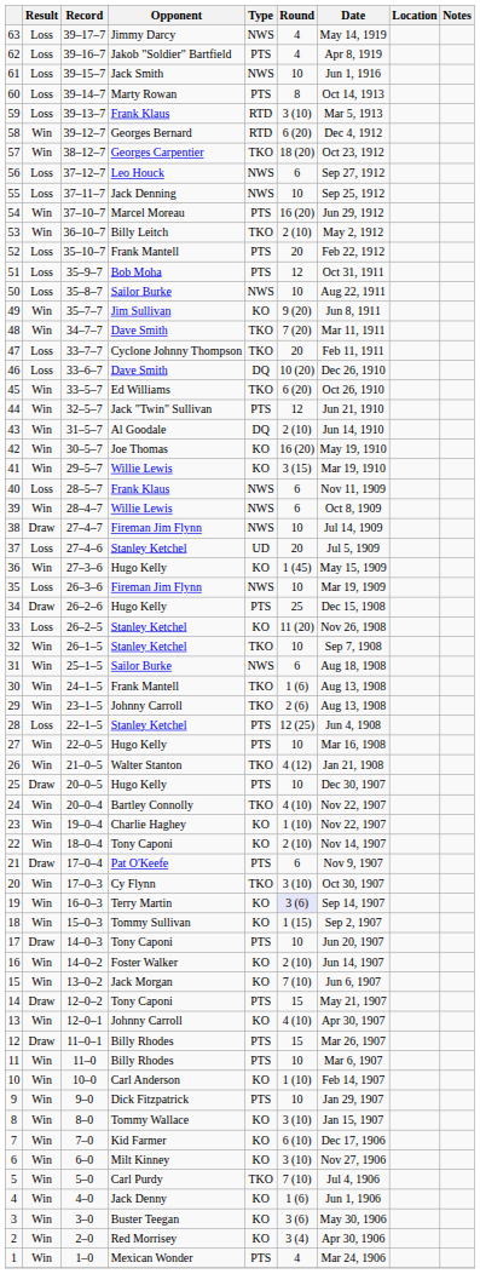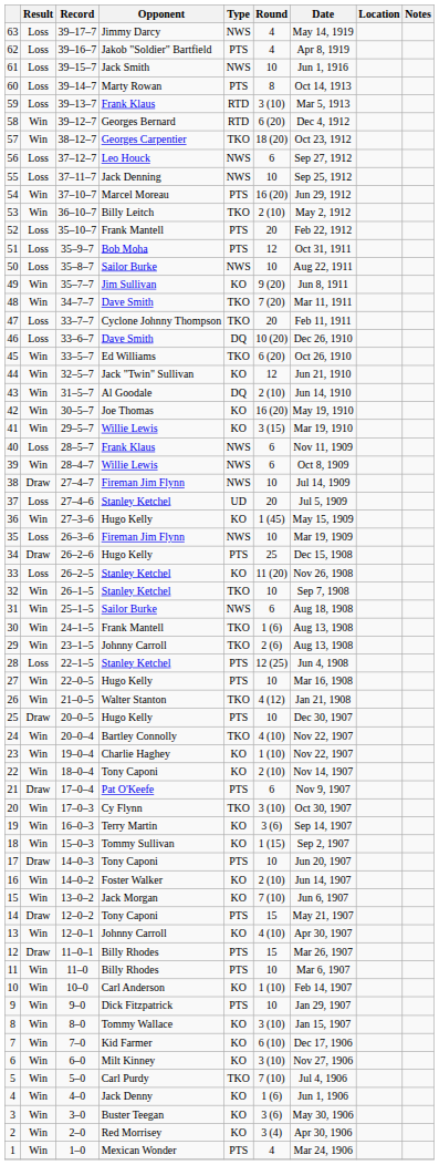44 | Type: PTS -> KO
19 | Round: lavender background -> no background
